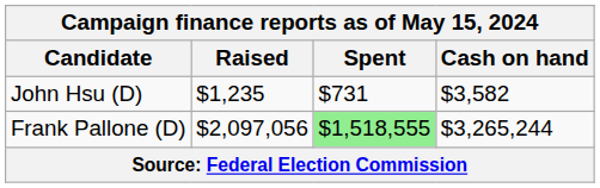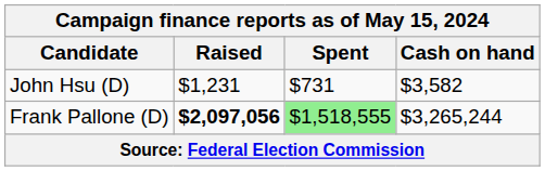John Hsu (D) | Raised: $1,235 -> $1,231
Frank Pallone (D) | Raised: normal -> bold
